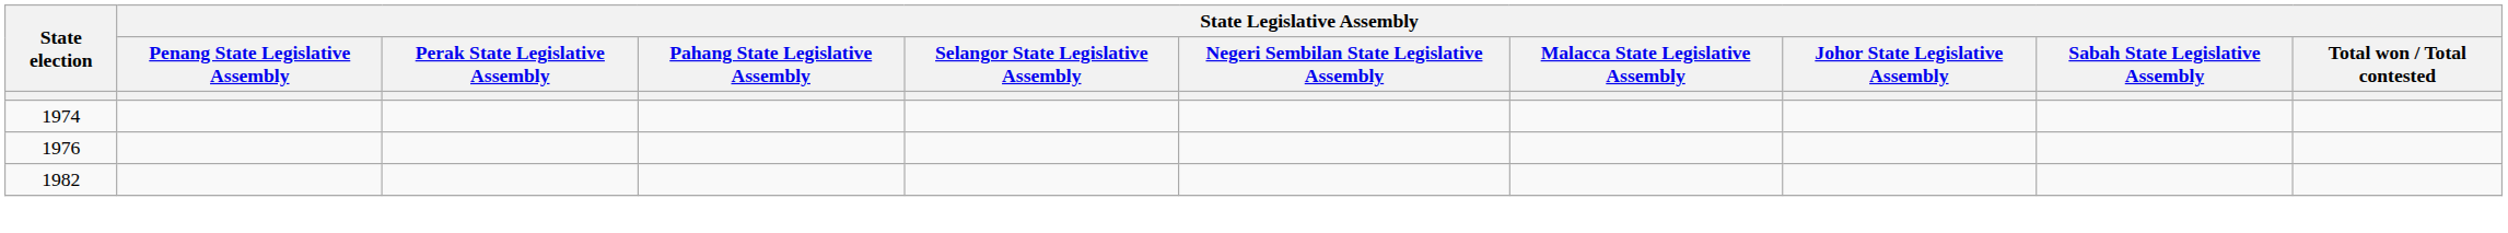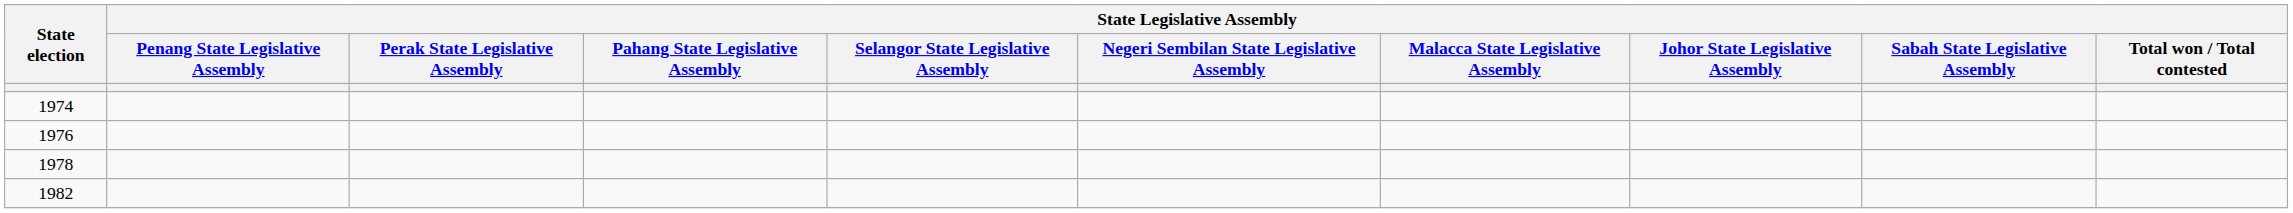+ row: 1978
